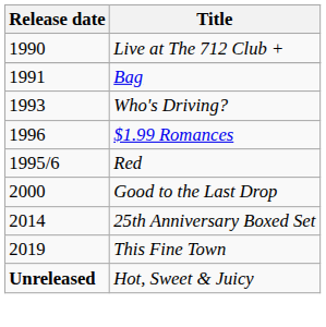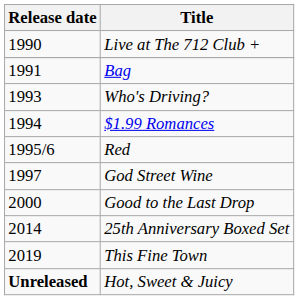$1.99 Romances | Release date: 1996 -> 1994
+ row: 1997 | God Street Wine
